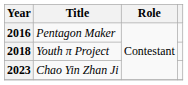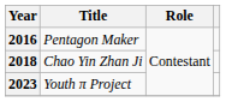2018 | Title: Youth π Project -> Chao Yin Zhan Ji
2023 | Title: Chao Yin Zhan Ji -> Youth π Project
